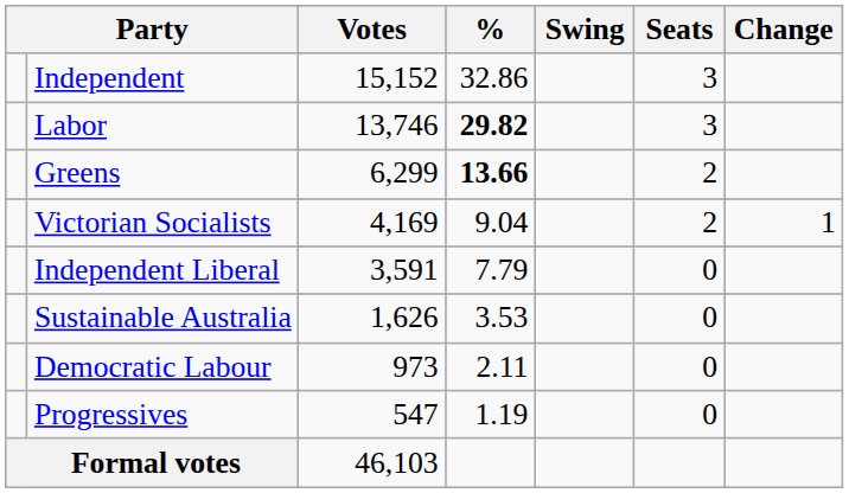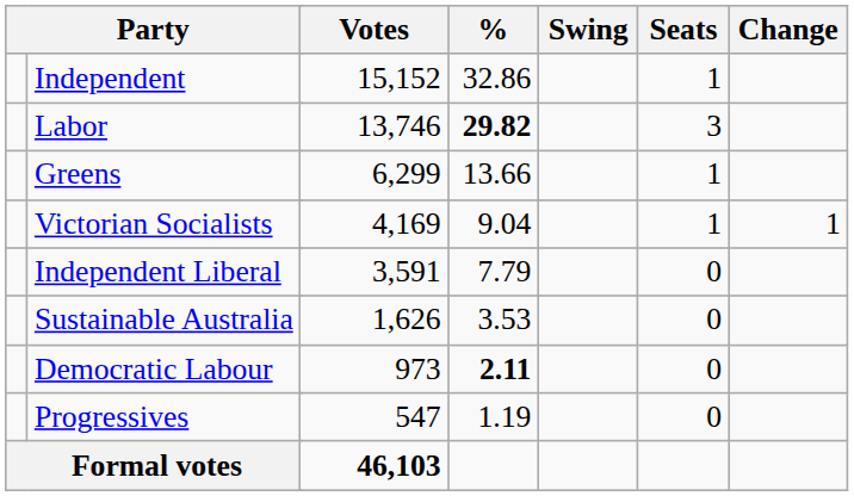Independent | Seats: 3 -> 1
Greens | %: bold -> normal
Greens | Seats: 2 -> 1
Victorian Socialists | Seats: 2 -> 1
Democratic Labour | %: normal -> bold
Formal votes | Votes: normal -> bold
